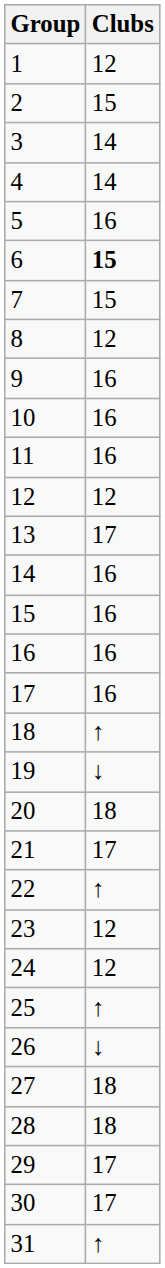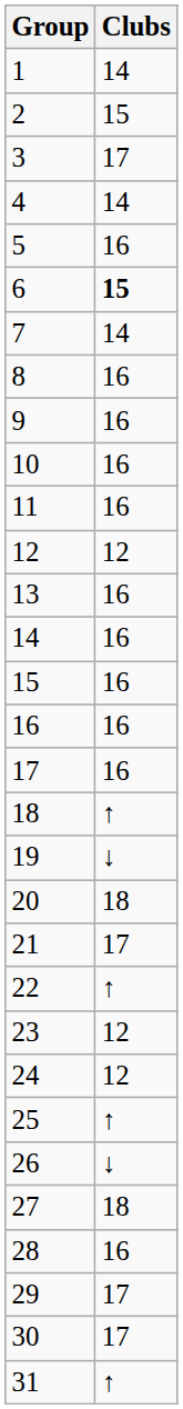1 | Clubs: 12 -> 14
3 | Clubs: 14 -> 17
7 | Clubs: 15 -> 14
8 | Clubs: 12 -> 16
13 | Clubs: 17 -> 16
28 | Clubs: 18 -> 16
